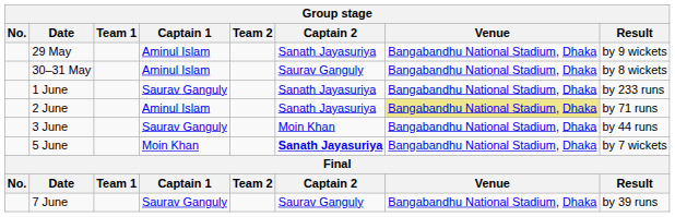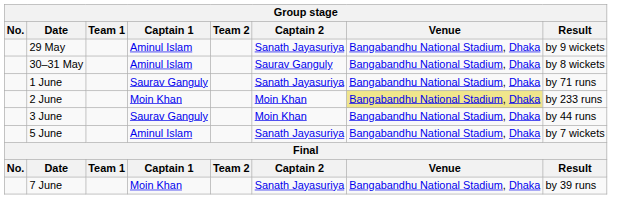1 June | Result: by 233 runs -> by 71 runs
2 June | Captain 1: Aminul Islam -> Moin Khan
2 June | Captain 2: Sanath Jayasuriya -> Moin Khan
2 June | Result: by 71 runs -> by 233 runs
5 June | Captain 1: Moin Khan -> Aminul Islam
5 June | Captain 2: bold -> normal
7 June | Captain 1: Saurav Ganguly -> Moin Khan
7 June | Captain 2: Saurav Ganguly -> Sanath Jayasuriya
